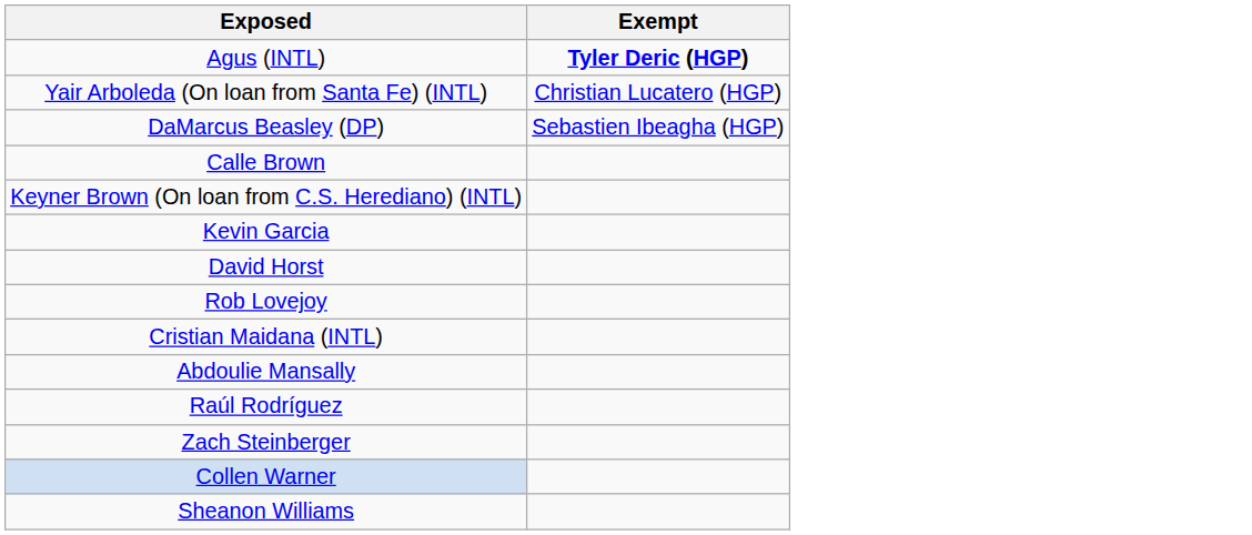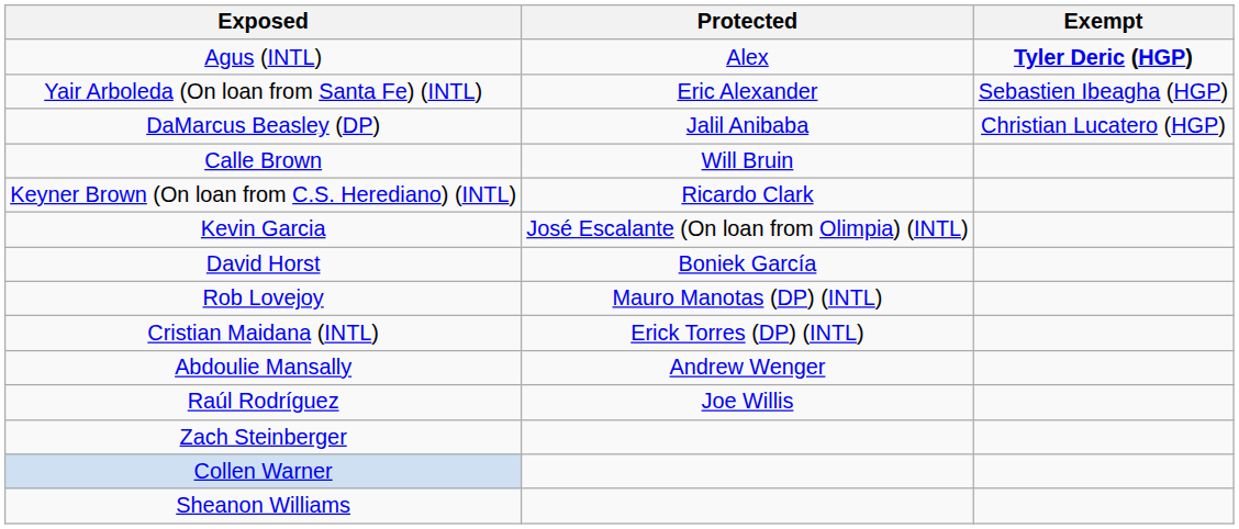+ column: Protected | Alex | Eric Alexander | Jalil Anibaba | Will Bruin | Ricardo Clark | José Escalante (On loan from Olimpia) (INTL) | Boniek García | Mauro Manotas (DP) (INTL) | Erick Torres (DP) (INTL) | Andrew Wenger | Joe Willis
Yair Arboleda (On loan from Santa Fe) (INTL) | Exempt: Christian Lucatero (HGP) -> Sebastien Ibeagha (HGP)
DaMarcus Beasley (DP) | Exempt: Sebastien Ibeagha (HGP) -> Christian Lucatero (HGP)
